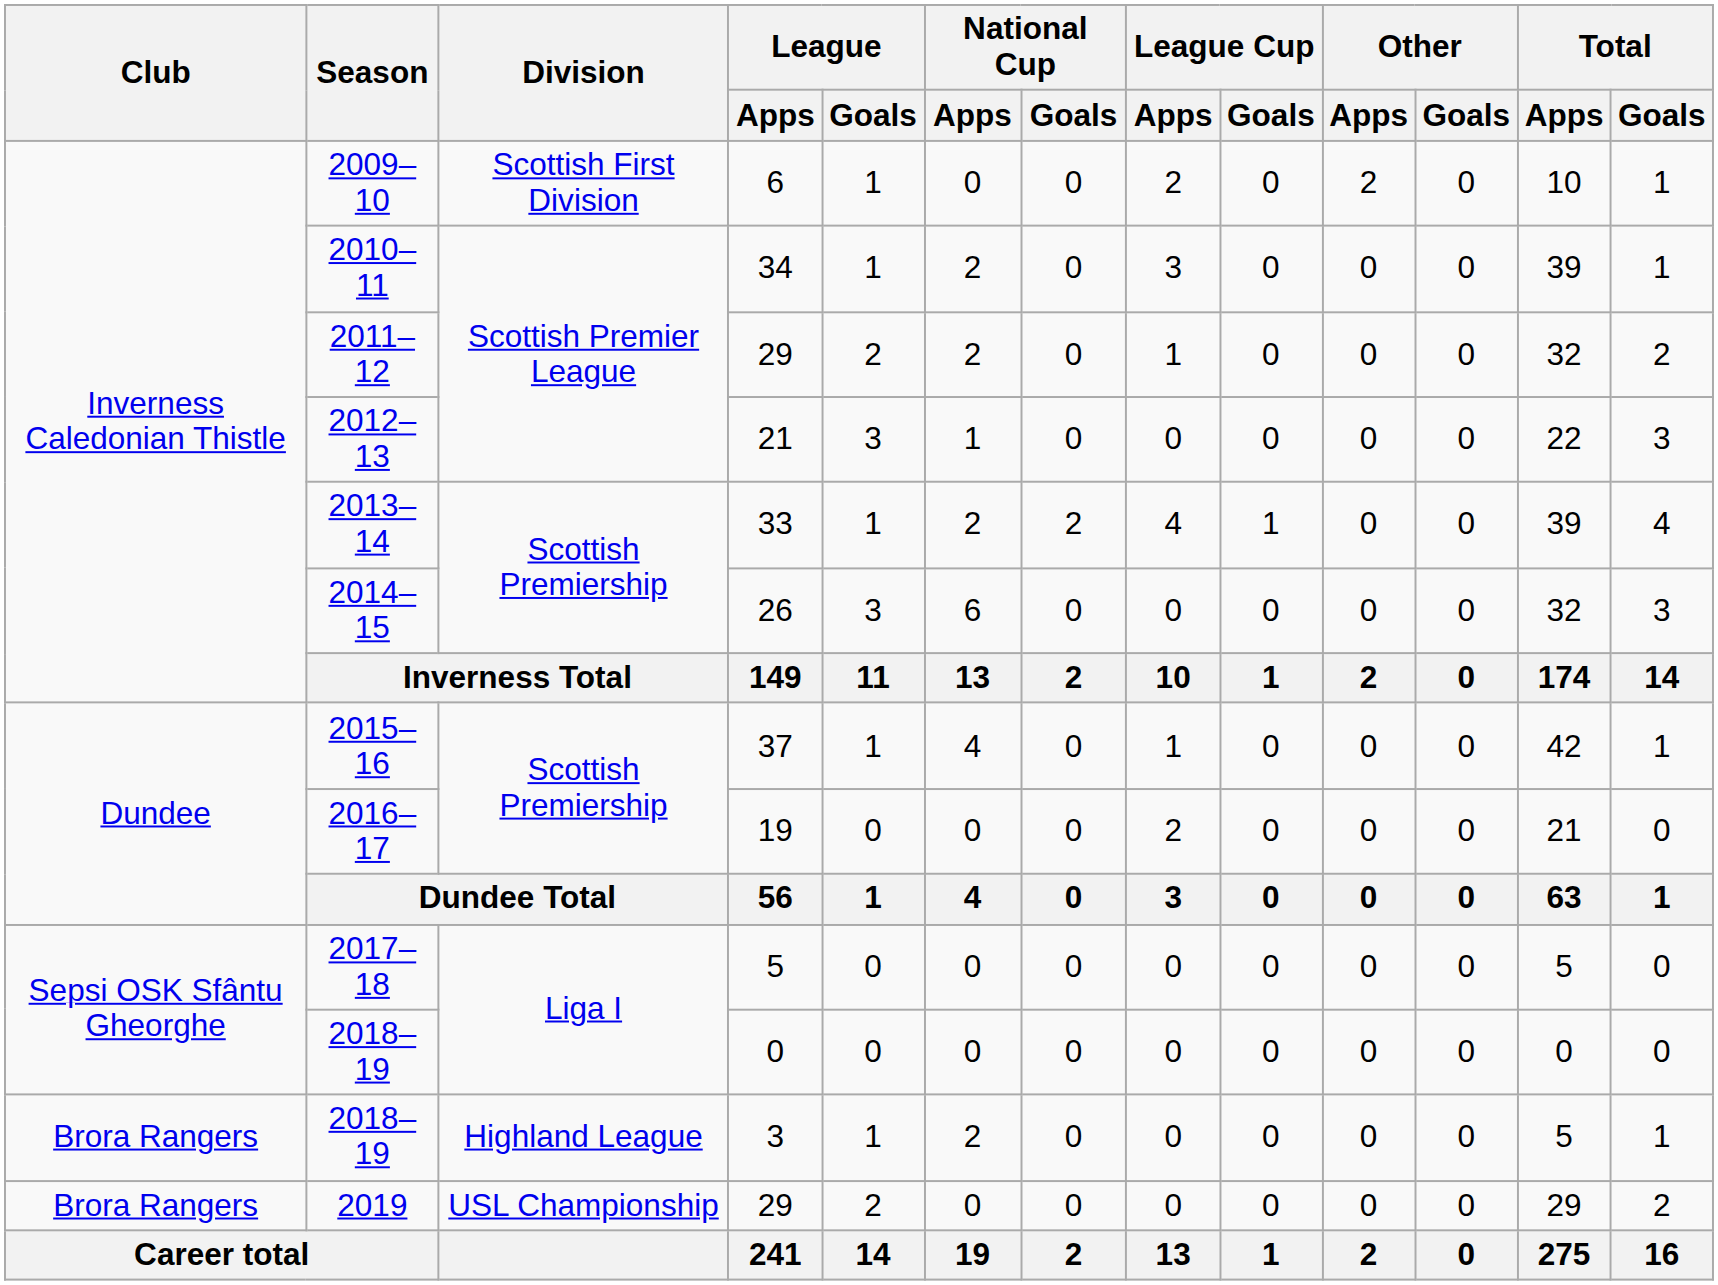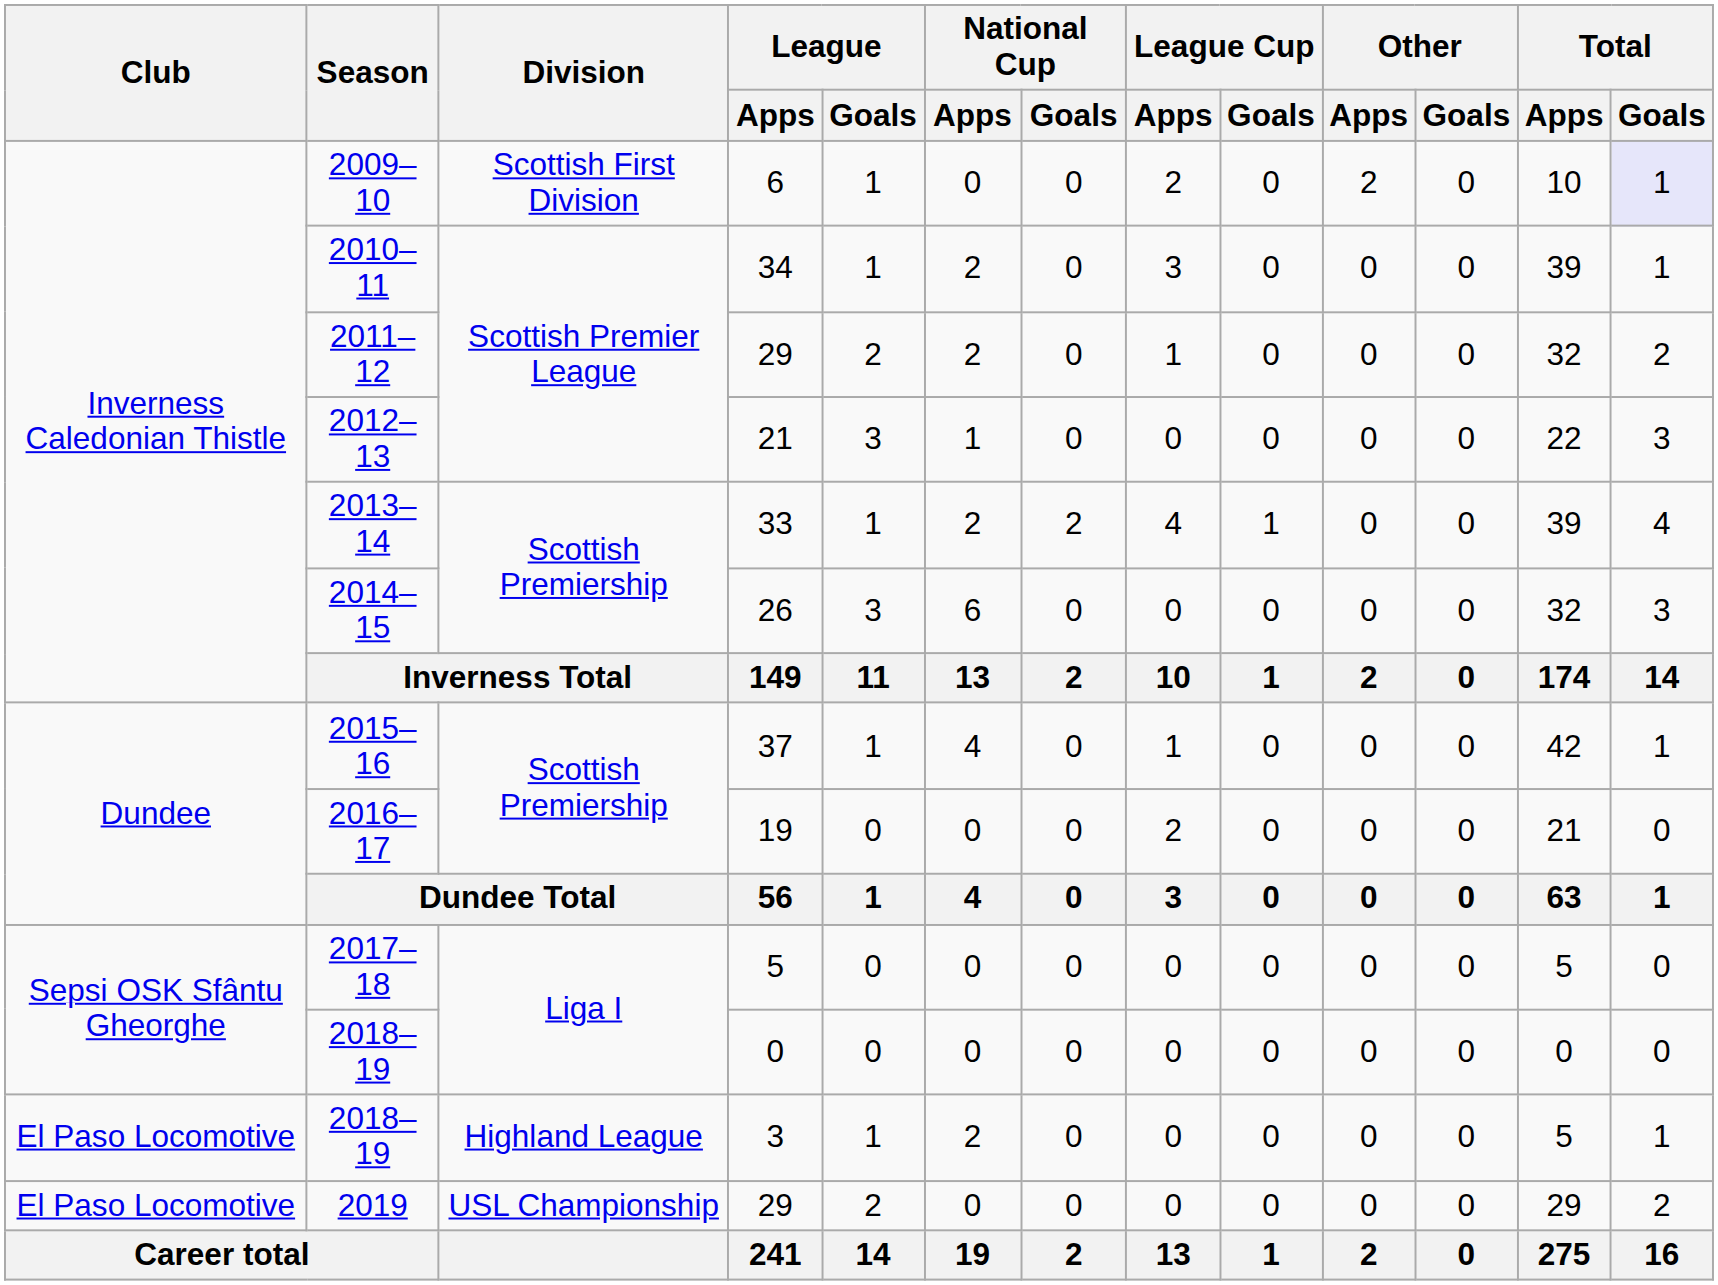2009–10 | Total / Goals: no background -> lavender background
2018–19 / 3 | Club: Brora Rangers -> El Paso Locomotive
2019 | Club: Brora Rangers -> El Paso Locomotive
